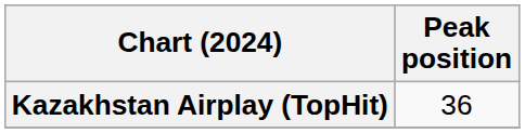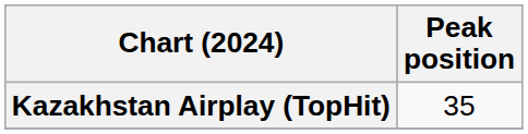Kazakhstan Airplay (TopHit) | Peak position: 36 -> 35
